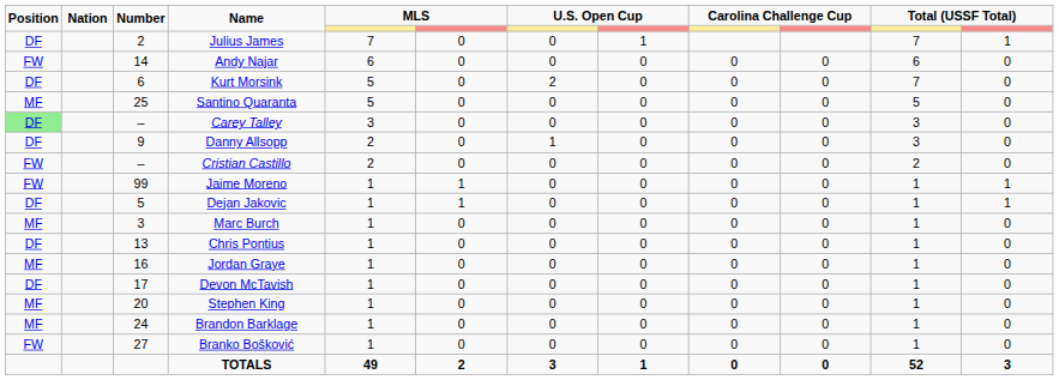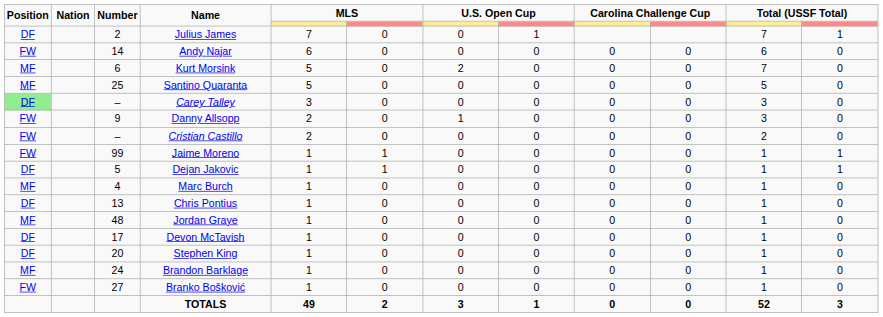Kurt Morsink | Position: DF -> MF
Danny Allsopp | Position: DF -> FW
Marc Burch | Number: 3 -> 4
Jordan Graye | Number: 16 -> 48
Stephen King | Position: MF -> DF
